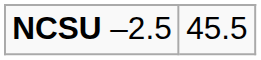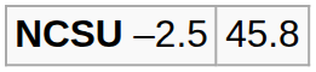NCSU –2.5 | column 2: 45.5 -> 45.8
